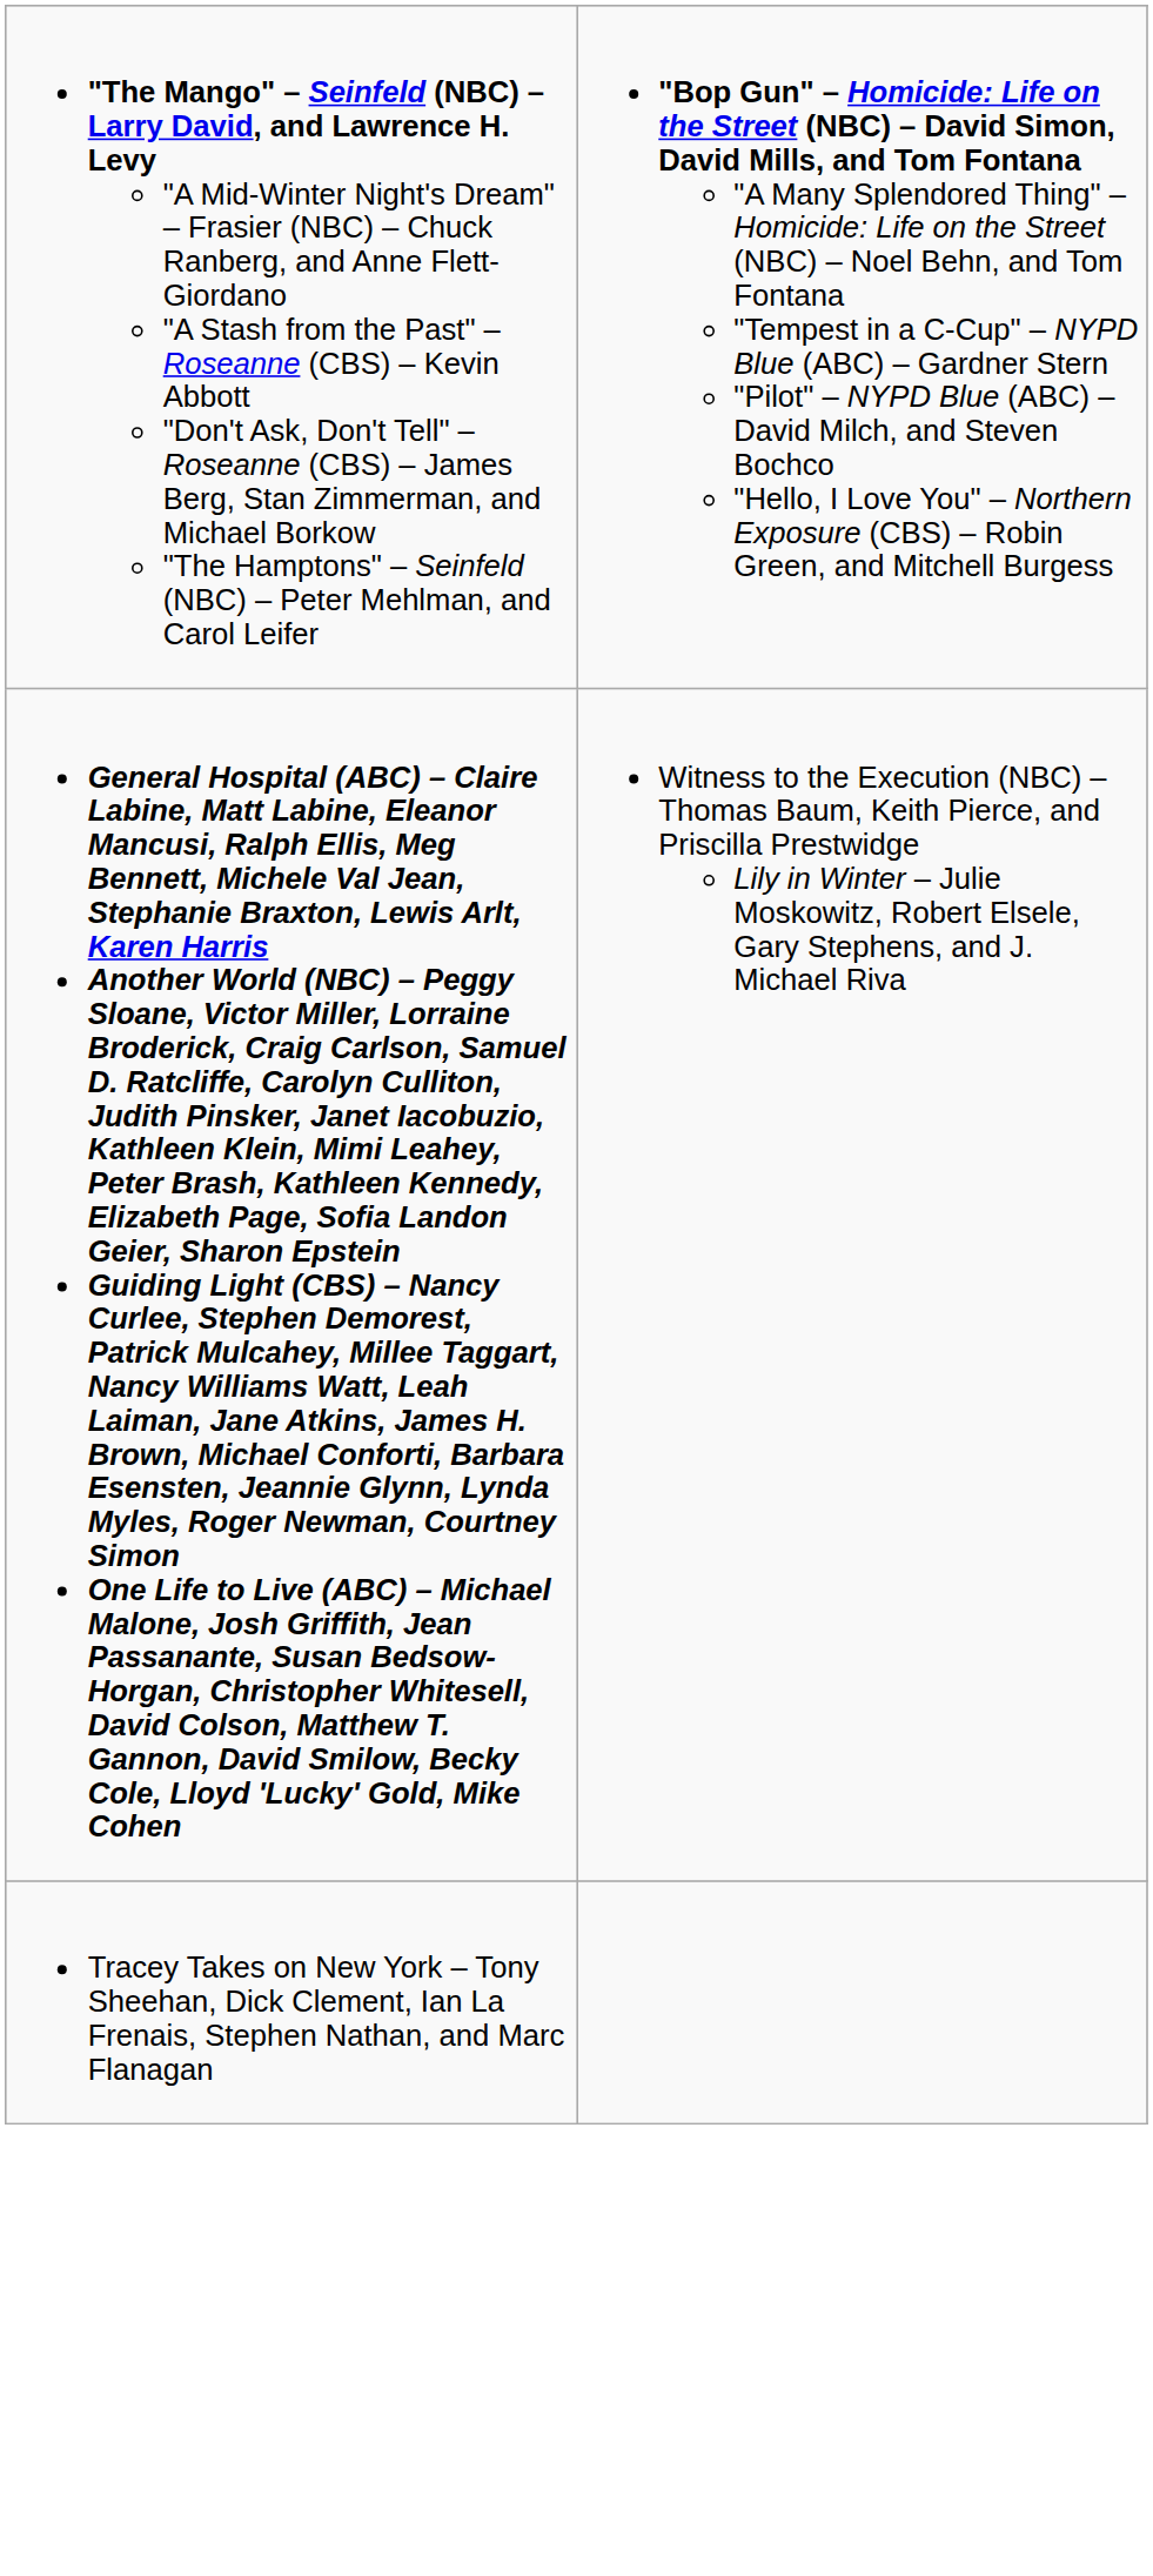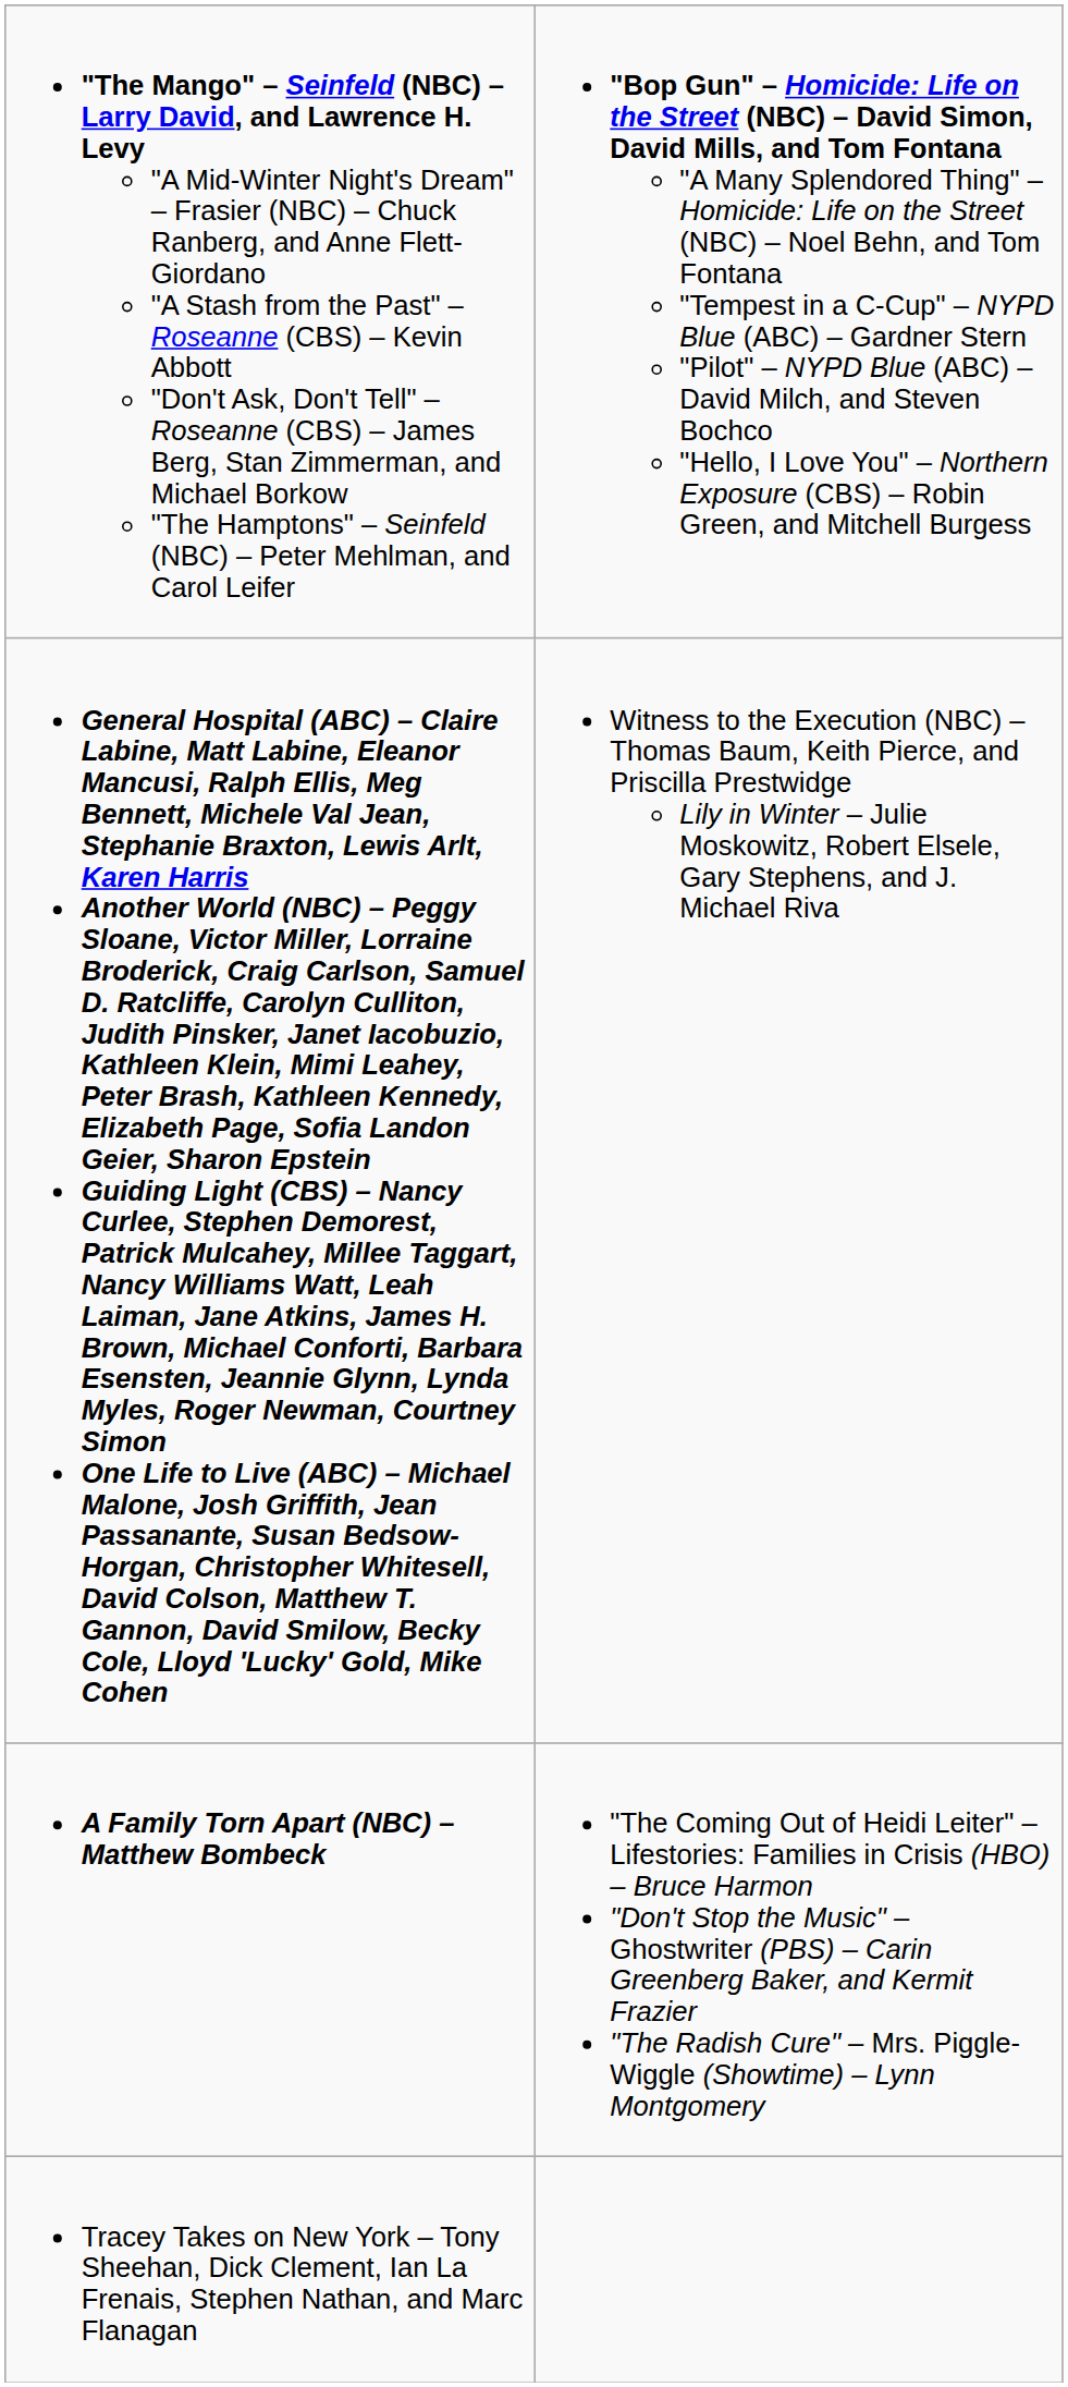+ row: A Family Torn Apart (NBC) – Matthew Bombeck | "The Coming Out of Heidi Leiter" – Lifestories: Families in Crisis (HBO) – Bruce Harmon "Don't Stop the Music" – Ghostwriter (PBS) – Carin Greenberg Baker, and Kermit Frazier "The Radish Cure" – Mrs. Piggle-Wiggle (Showtime) – Lynn Montgomery
